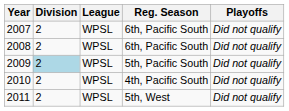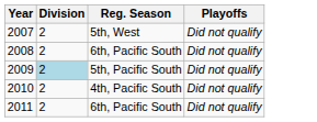- column: League | WPSL | WPSL | WPSL | WPSL | WPSL
2007 | Reg. Season: 6th, Pacific South -> 5th, West
2011 | Reg. Season: 5th, West -> 6th, Pacific South
